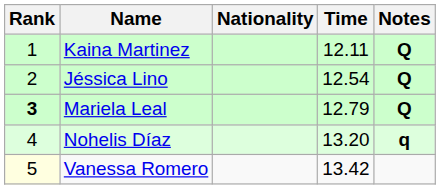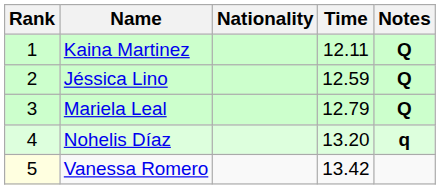Jéssica Lino | Time: 12.54 -> 12.59
Mariela Leal | Rank: bold -> normal
